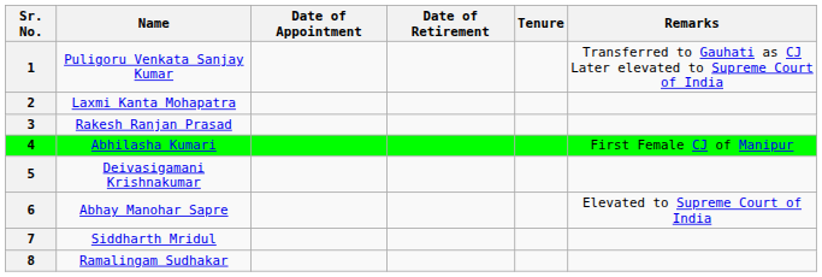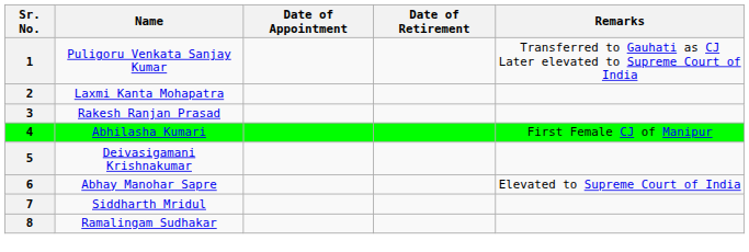- column: Tenure
